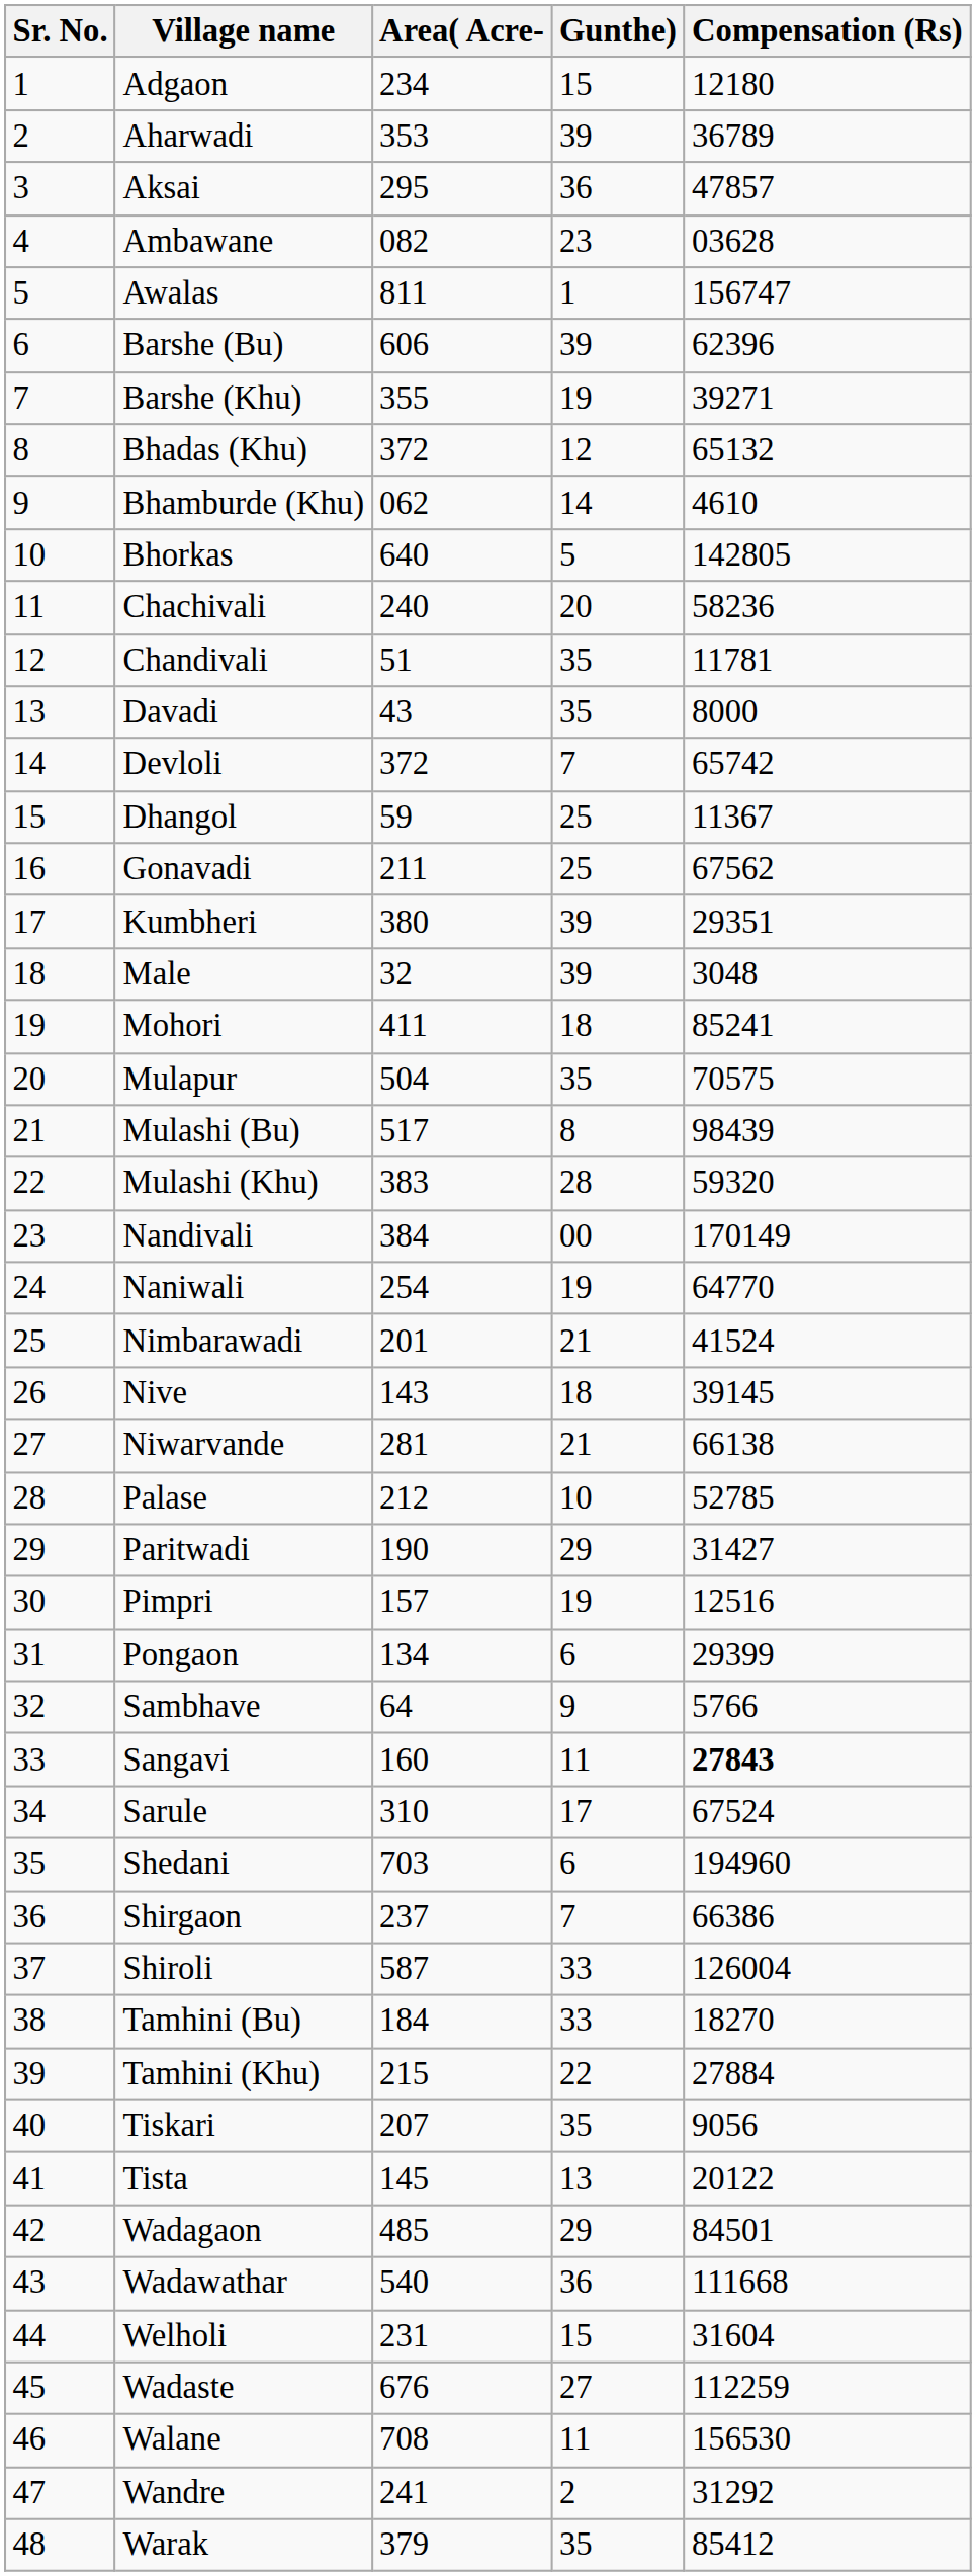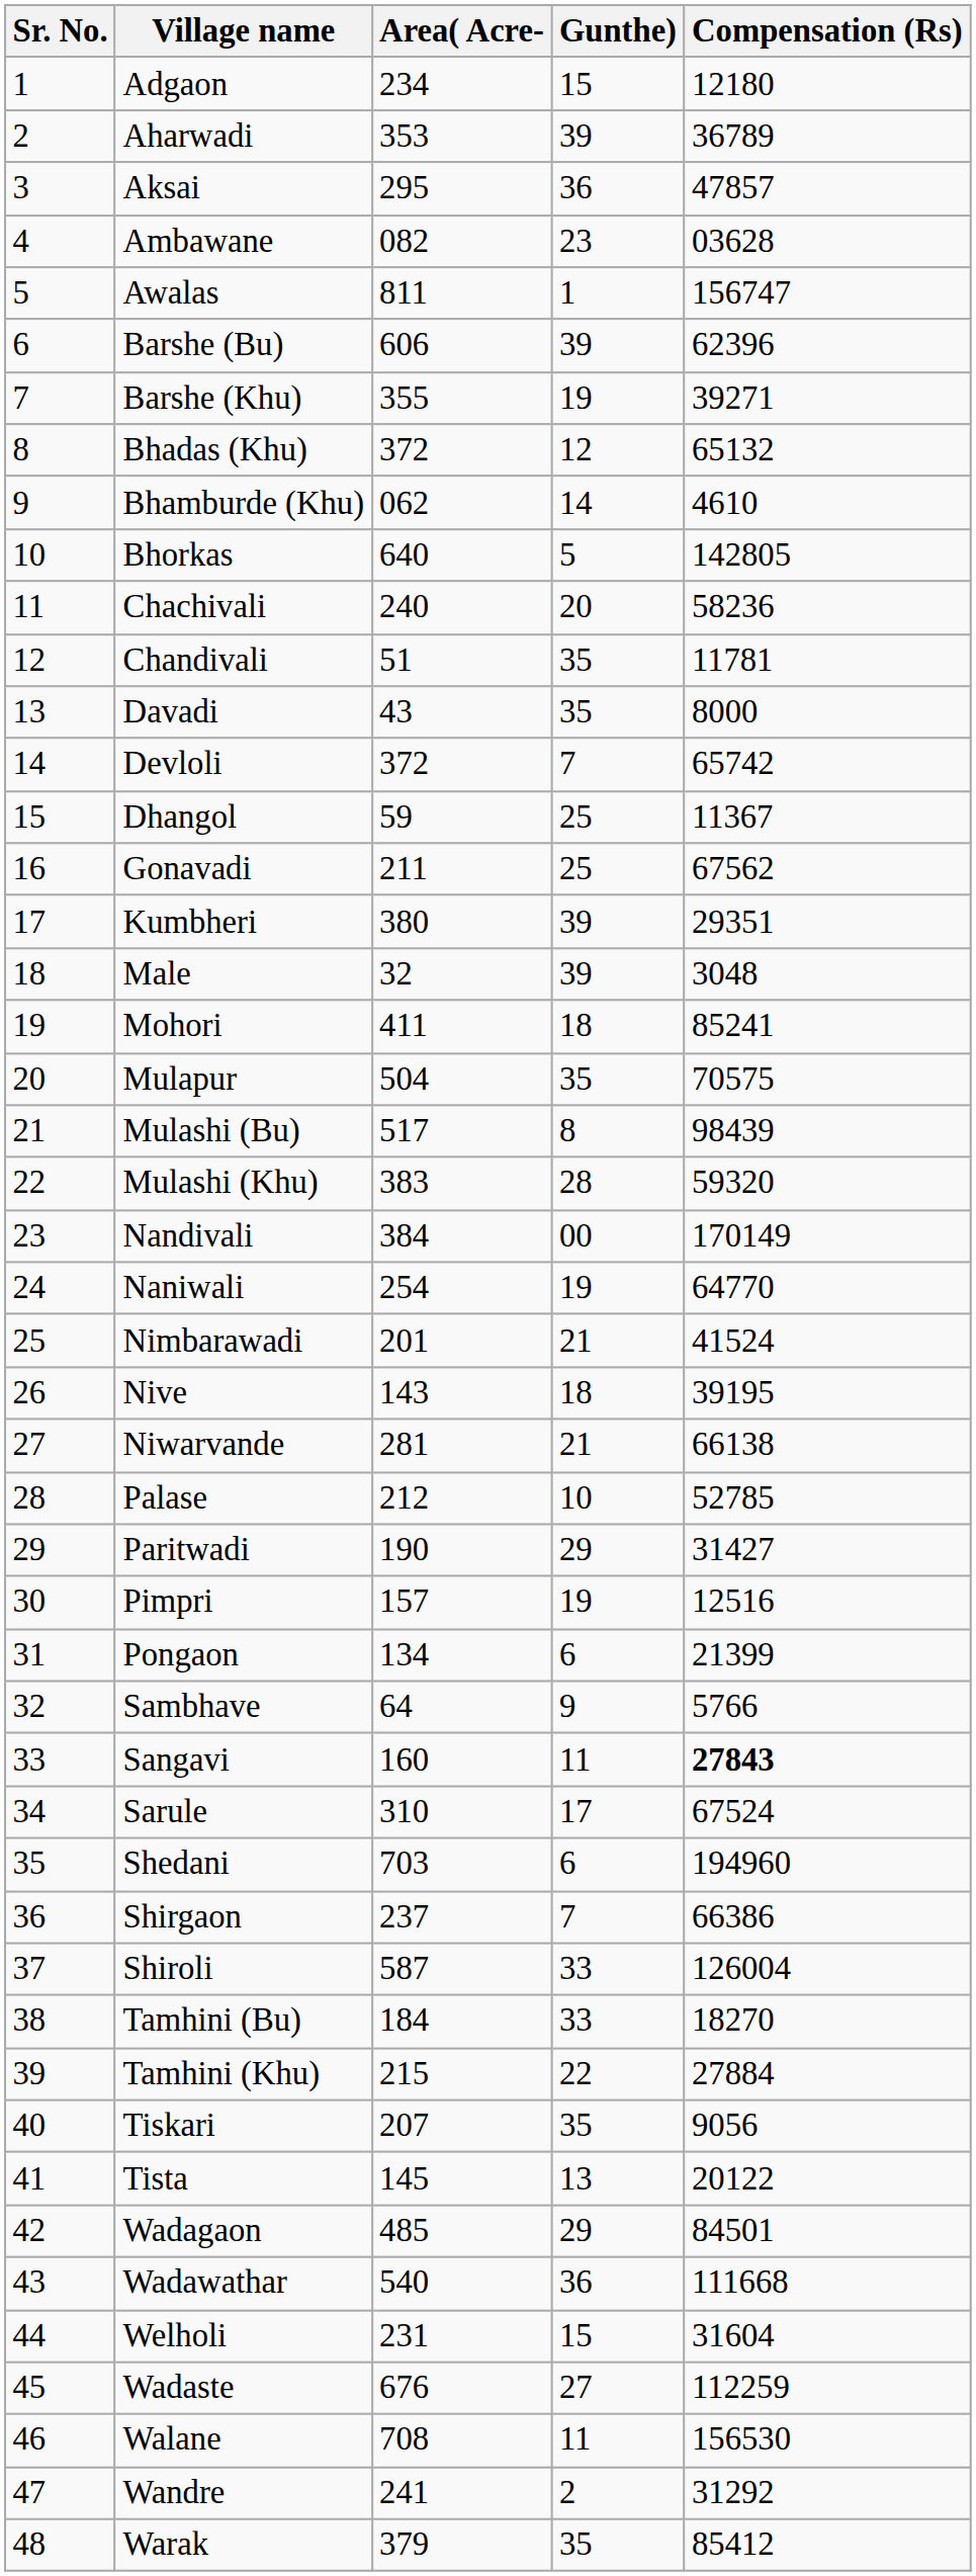Nive | Compensation (Rs): 39145 -> 39195
Pongaon | Compensation (Rs): 29399 -> 21399
